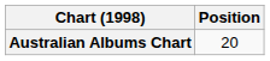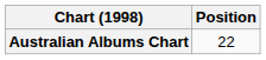Australian Albums Chart | Position: 20 -> 22
